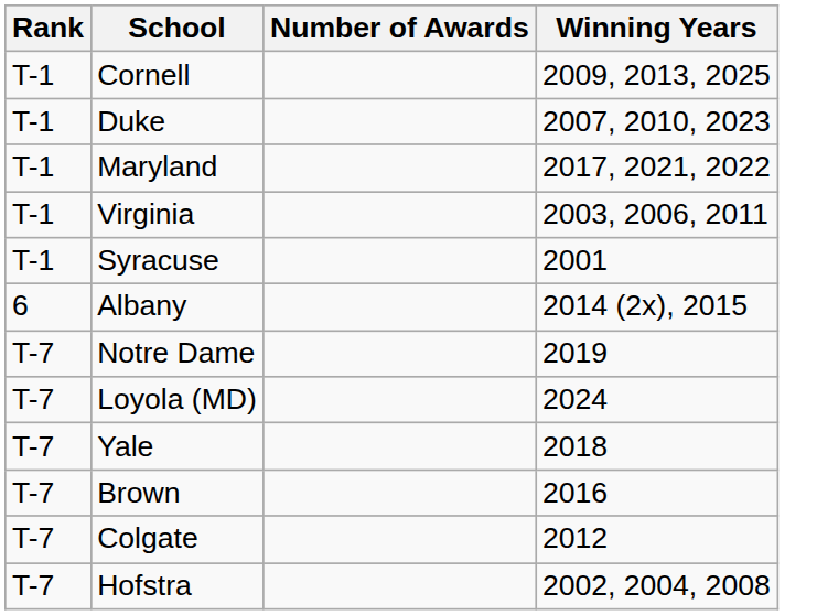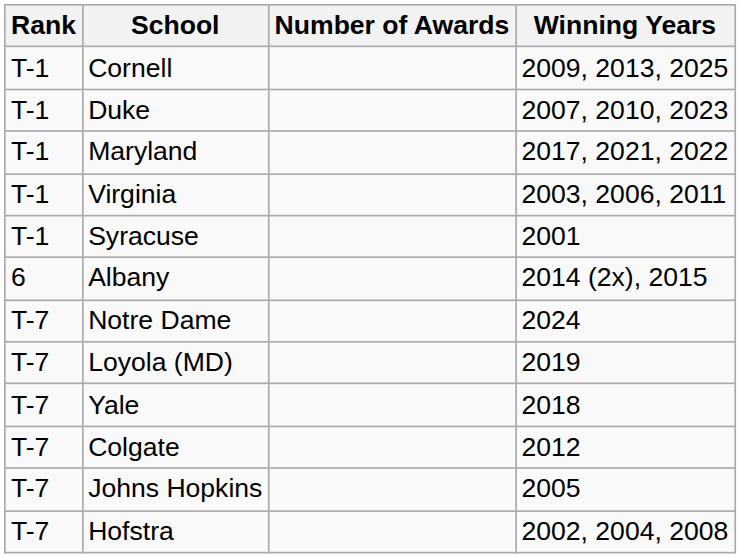Notre Dame | Winning Years: 2019 -> 2024
Loyola (MD) | Winning Years: 2024 -> 2019
- row: T-7 | Brown | 2016
+ row: T-7 | Johns Hopkins | 2005
